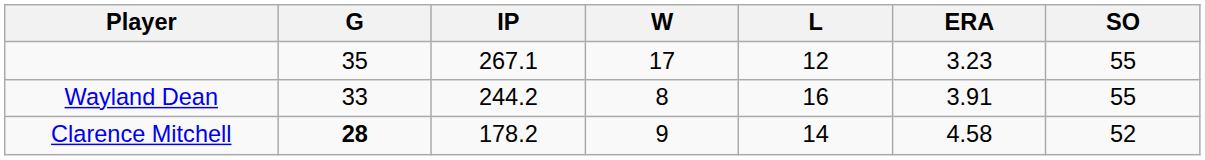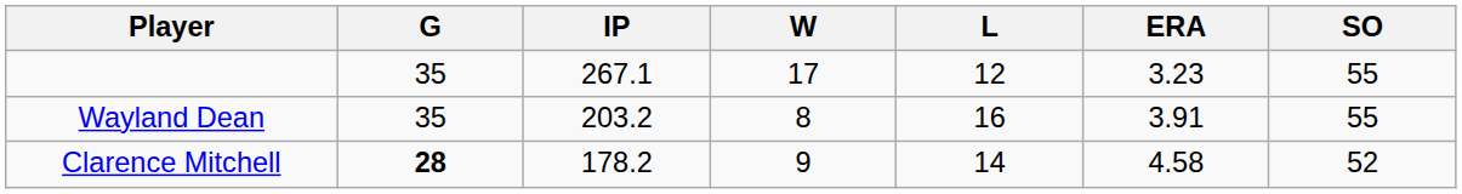Wayland Dean | G: 33 -> 35
Wayland Dean | IP: 244.2 -> 203.2
